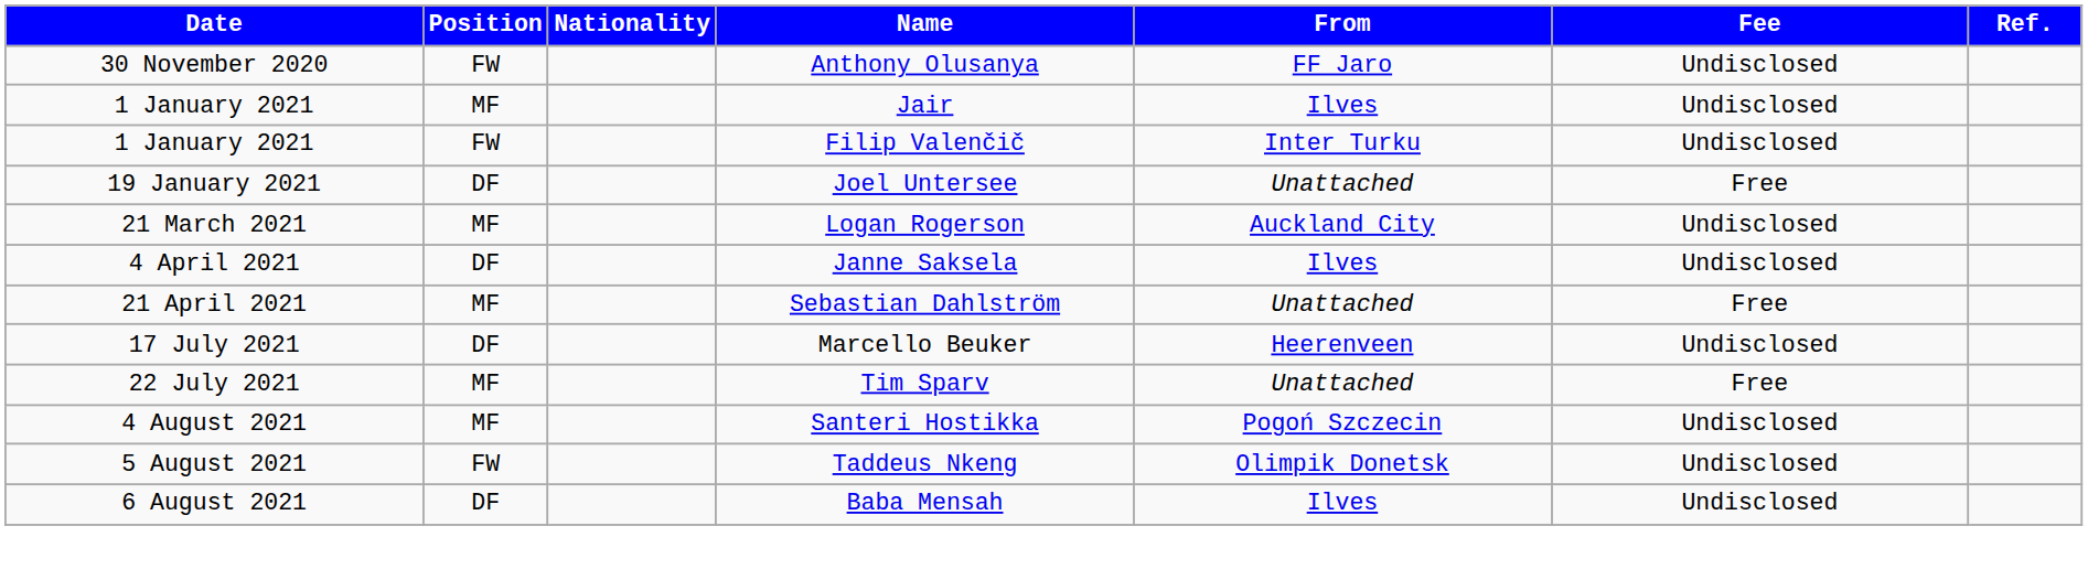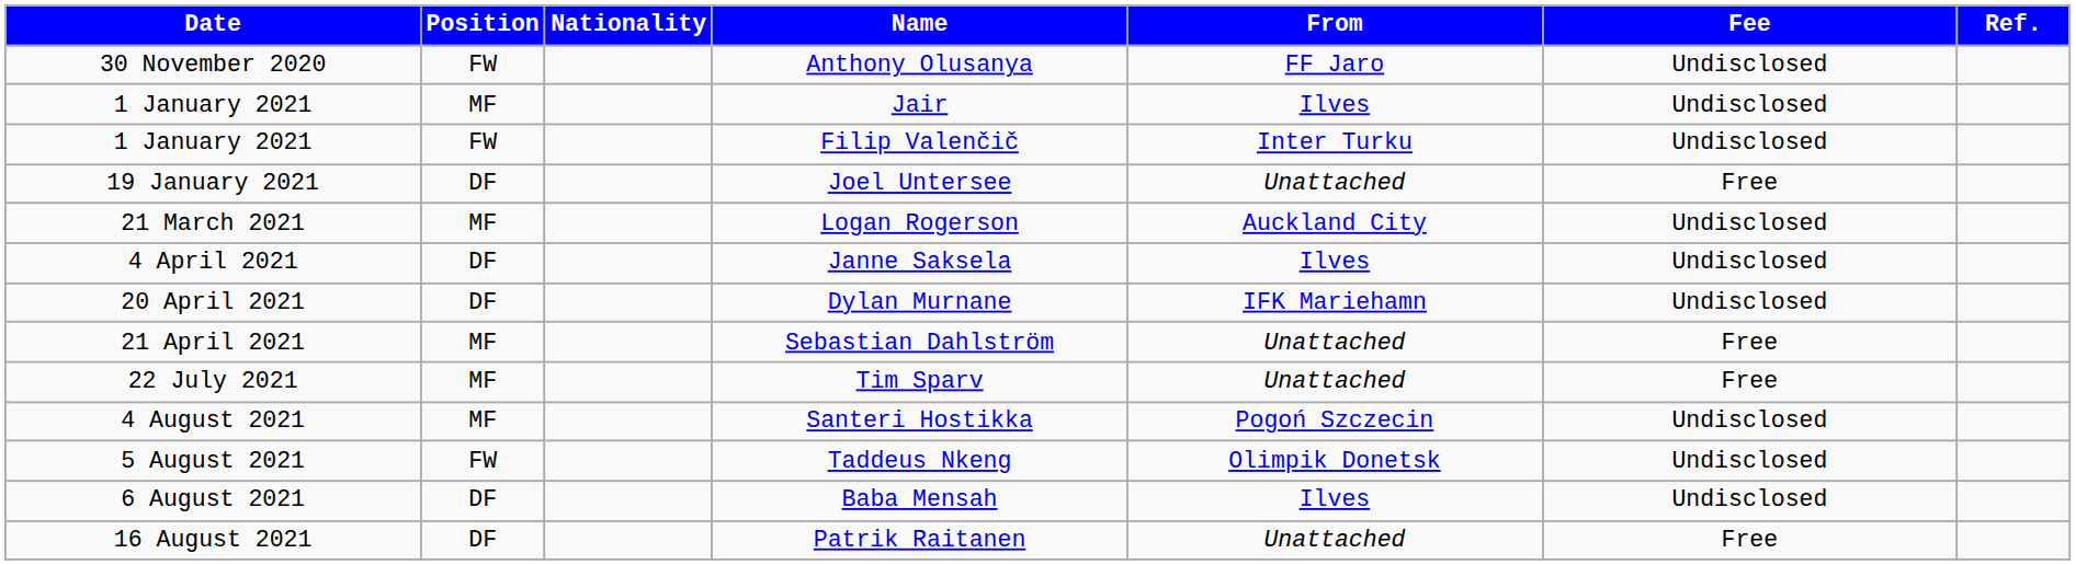+ row: 20 April 2021 | DF | Dylan Murnane | IFK Mariehamn | Undisclosed
- row: 17 July 2021 | DF | Marcello Beuker | Heerenveen | Undisclosed
+ row: 16 August 2021 | DF | Patrik Raitanen | Unattached | Free
